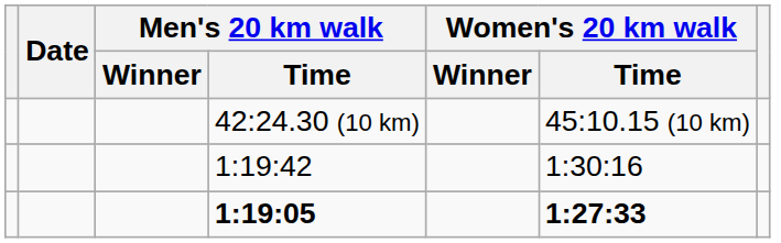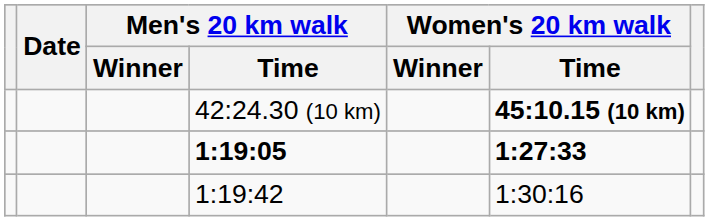42:24.30 (10 km) | Women's 20 km walk / Time: normal -> bold
rows swapped: 1:19:42 <-> 1:19:05
